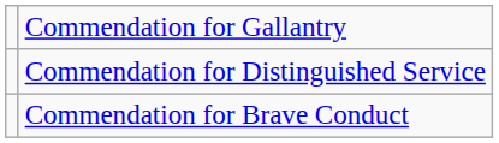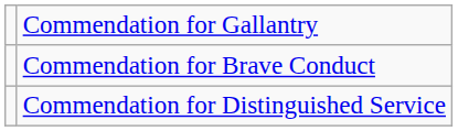rows swapped: Commendation for Brave Conduct <-> Commendation for Distinguished Service
